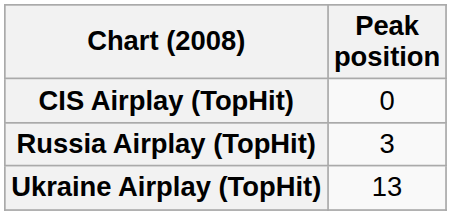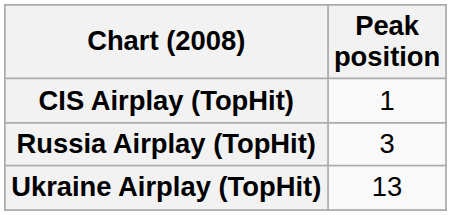CIS Airplay (TopHit) | Peak position: 0 -> 1
